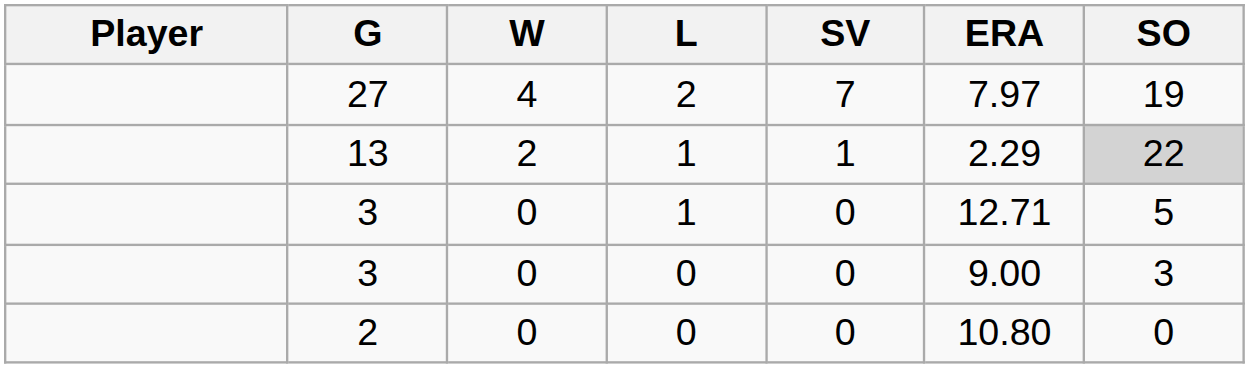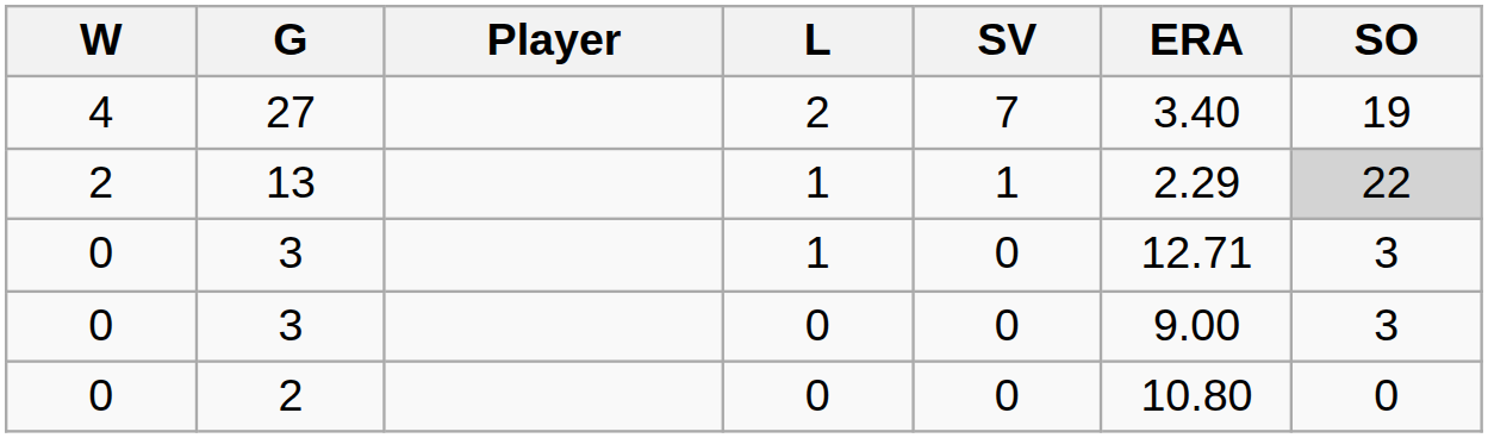columns swapped: Player <-> W
27 | ERA: 7.97 -> 3.40
3 / 1 | SO: 5 -> 3
